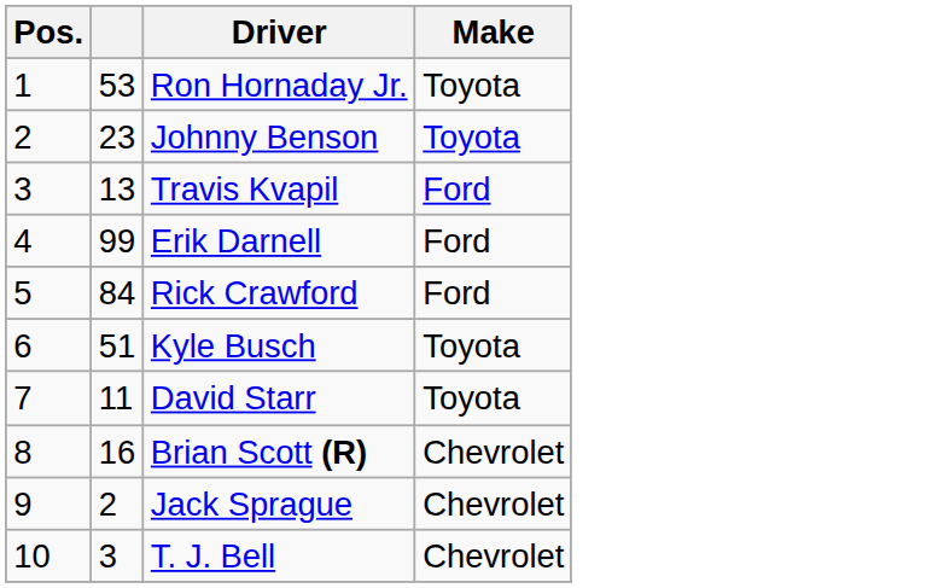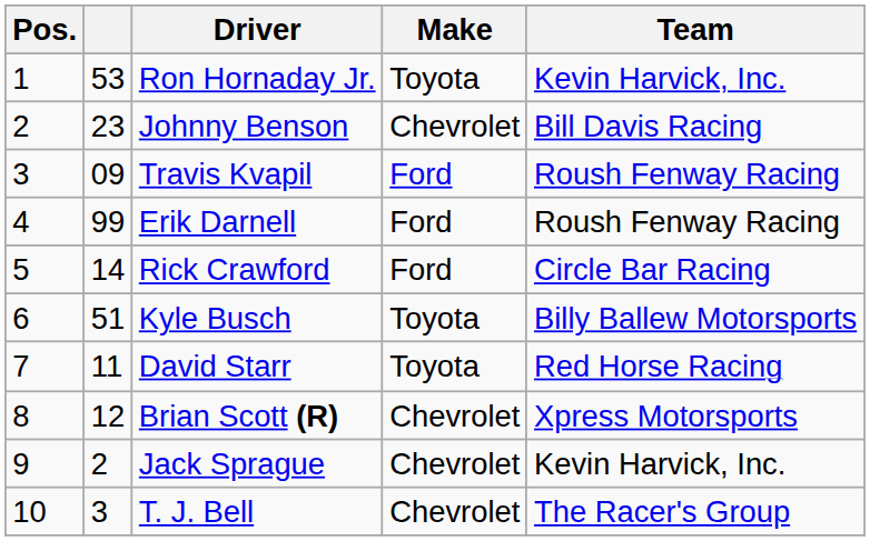+ column: Team | Kevin Harvick, Inc. | Bill Davis Racing | Roush Fenway Racing | Roush Fenway Racing | Circle Bar Racing | Billy Ballew Motorsports | Red Horse Racing | Xpress Motorsports | Kevin Harvick, Inc. | The Racer's Group
Johnny Benson | Make: Toyota -> Chevrolet
Travis Kvapil | column 2: 13 -> 09
Rick Crawford | column 2: 84 -> 14
Brian Scott (R) | column 2: 16 -> 12
